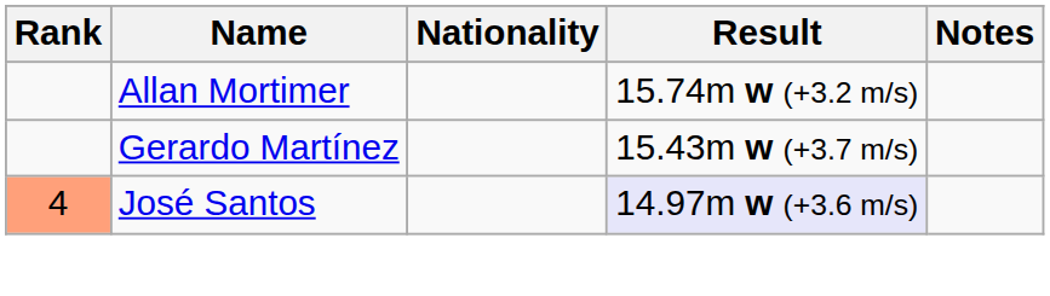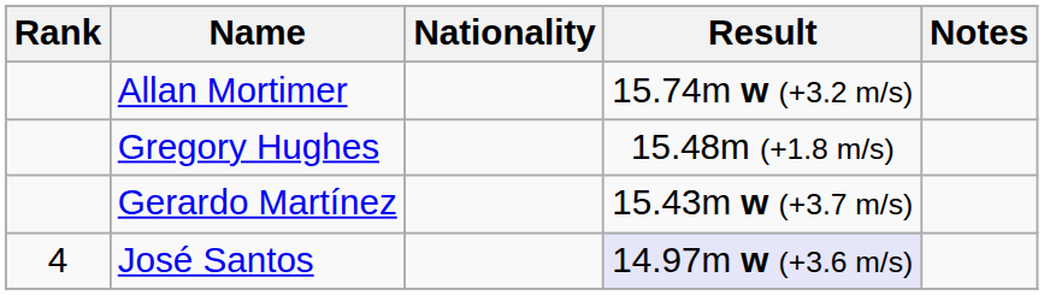+ row: Gregory Hughes | 15.48m (+1.8 m/s)
José Santos | Rank: lightsalmon background -> no background
